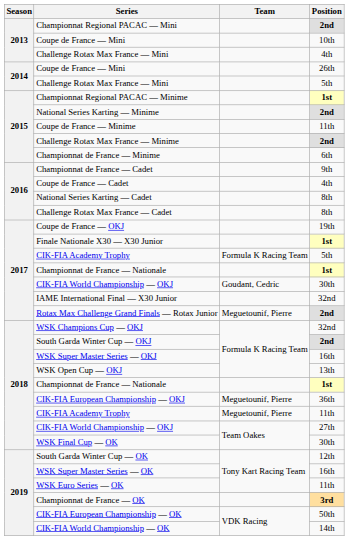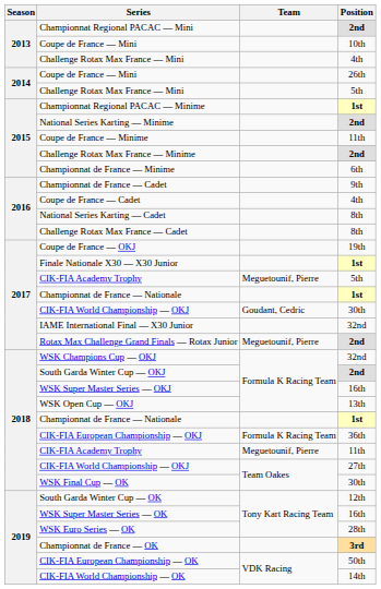2017 / CIK-FIA Academy Trophy | Team: Formula K Racing Team -> Meguetounif, Pierre
CIK-FIA European Championship — OKJ | Team: Meguetounif, Pierre -> Formula K Racing Team
WSK Euro Series — OK | Position: 11th -> 28th
